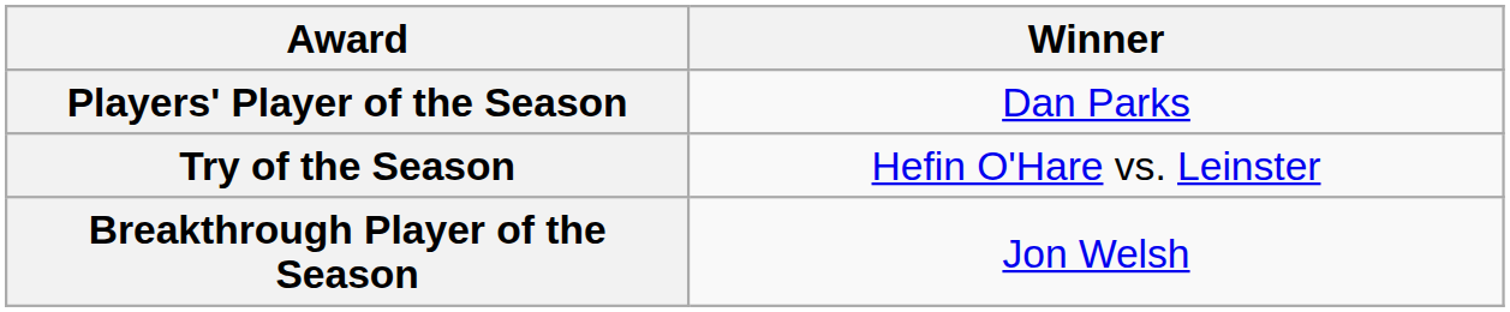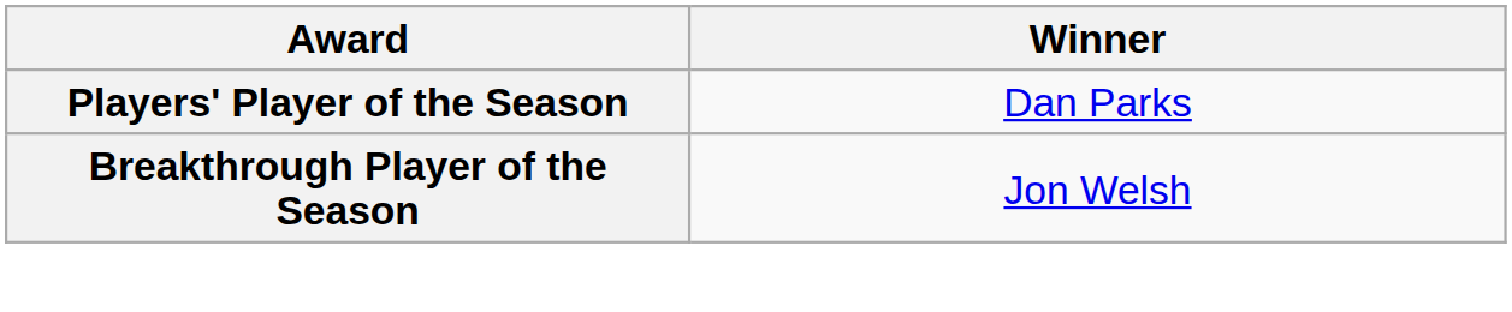- row: Try of the Season | Hefin O'Hare vs. Leinster
